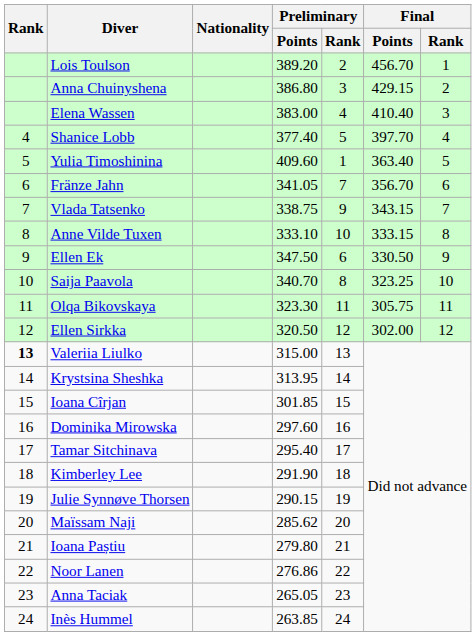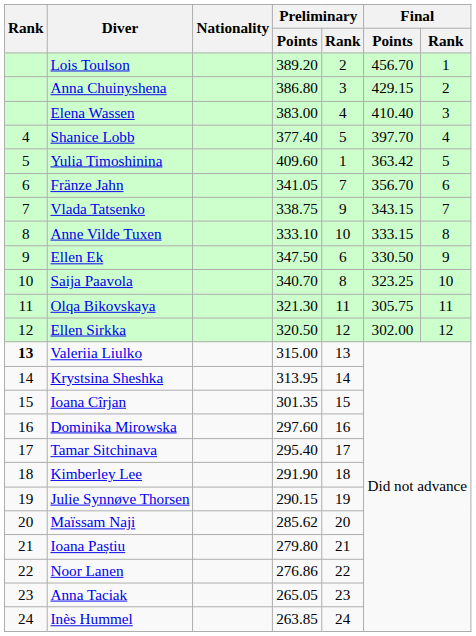Yulia Timoshinina | Final / Points: 363.40 -> 363.42
Olqa Bikovskaya | Preliminary / Points: 323.30 -> 321.30
Ioana Cîrjan | Preliminary / Points: 301.85 -> 301.35
